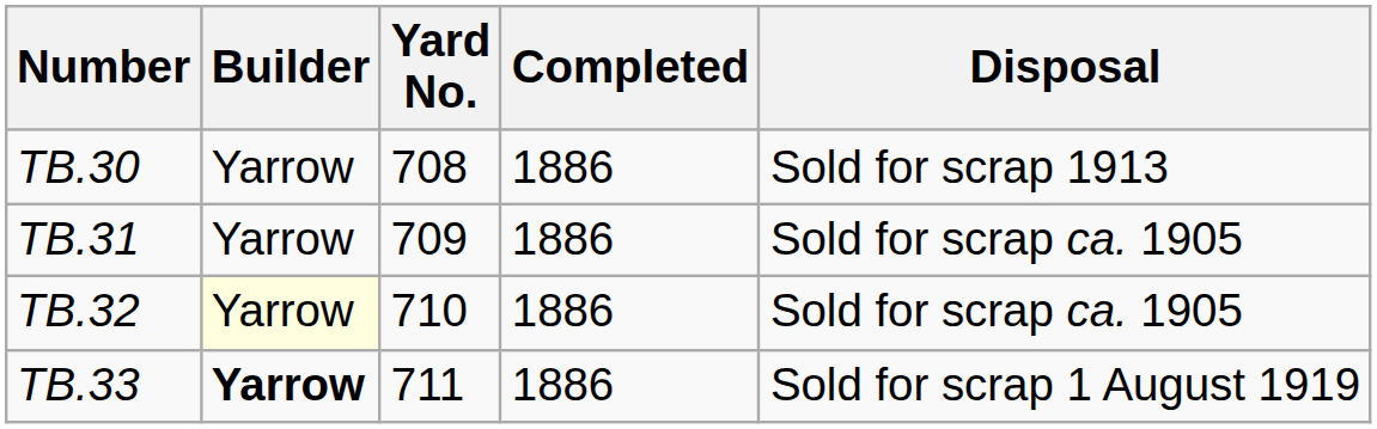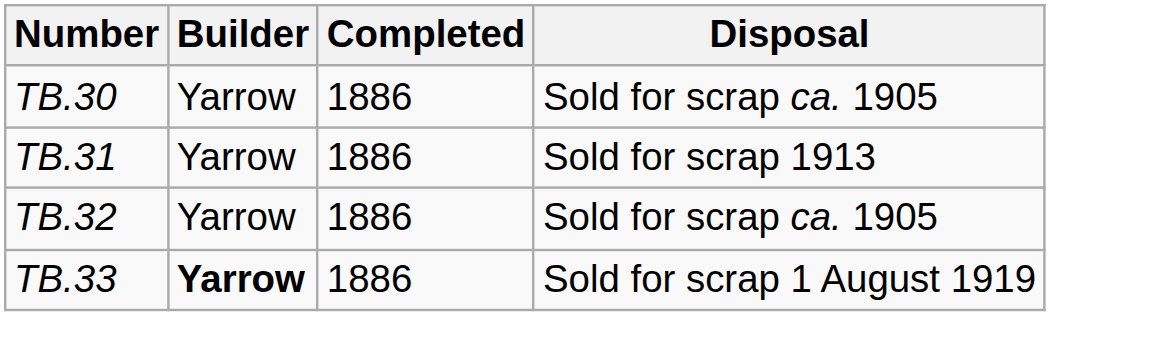- column: Yard No. | 708 | 709 | 710 | 711
TB.30 | Disposal: Sold for scrap 1913 -> Sold for scrap ca. 1905
TB.31 | Disposal: Sold for scrap ca. 1905 -> Sold for scrap 1913
TB.32 | Builder: lightyellow background -> no background
